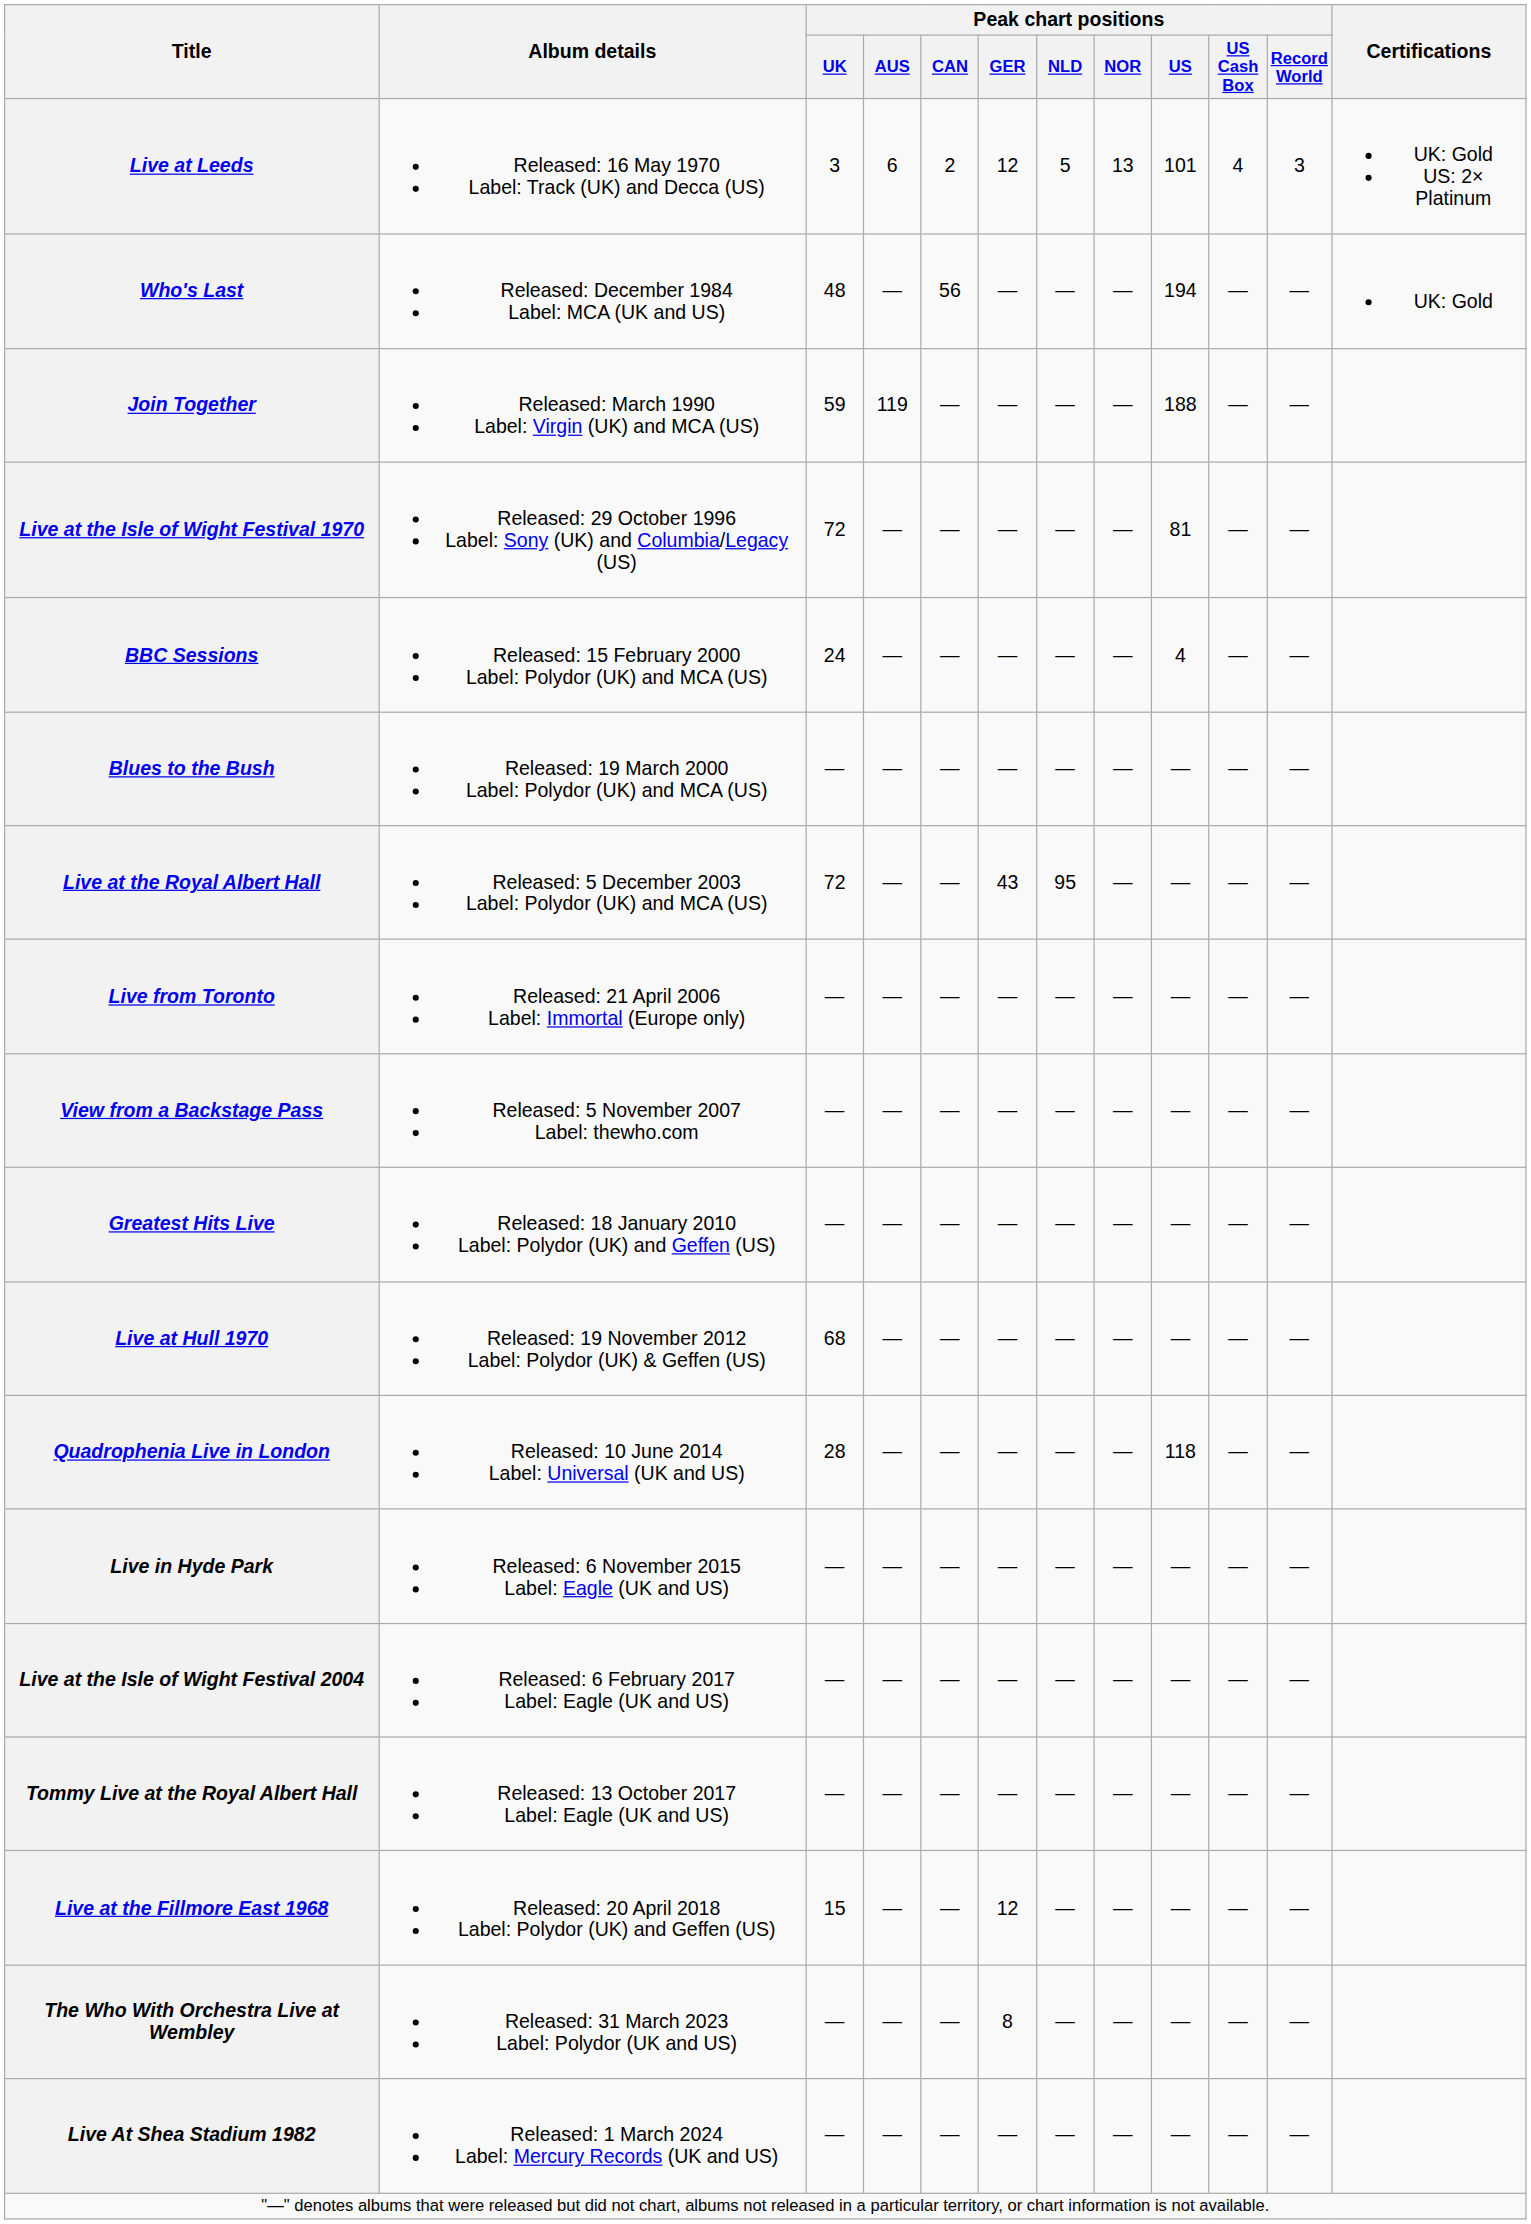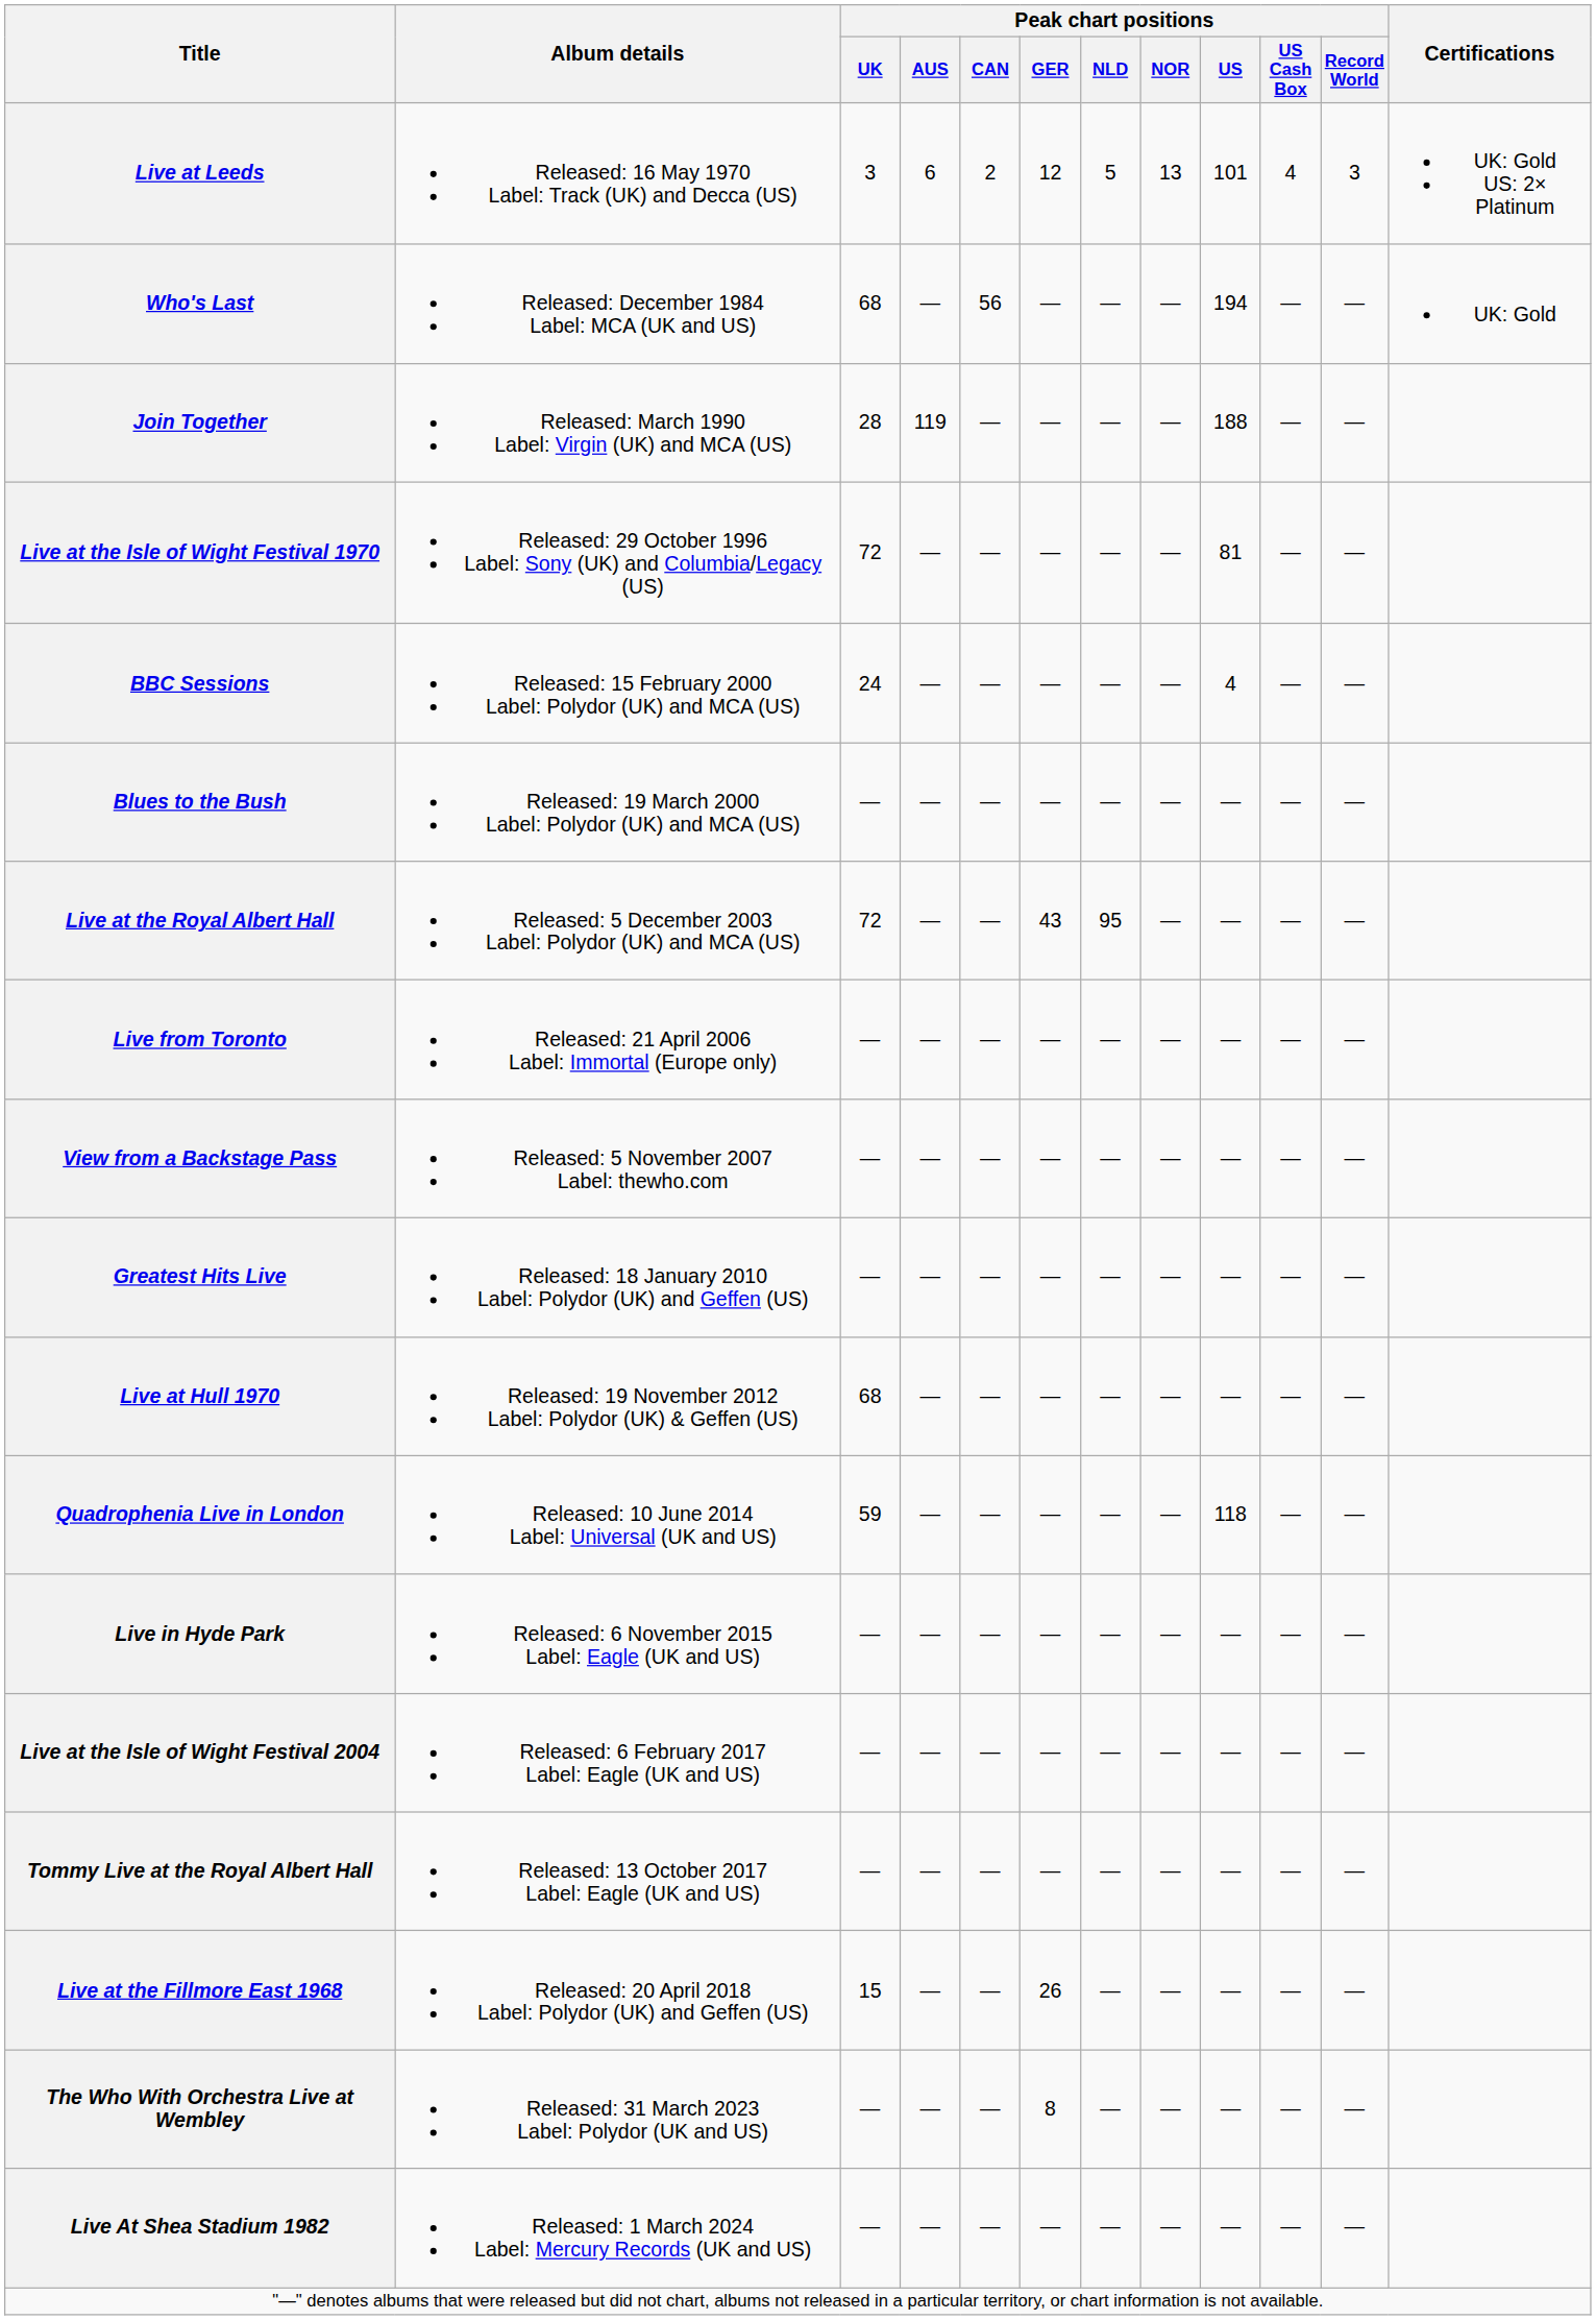Who's Last | Peak chart positions / UK: 48 -> 68
Join Together | Peak chart positions / UK: 59 -> 28
Quadrophenia Live in London | Peak chart positions / UK: 28 -> 59
Live at the Fillmore East 1968 | Peak chart positions / GER: 12 -> 26
